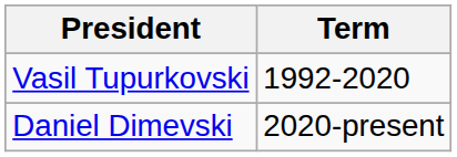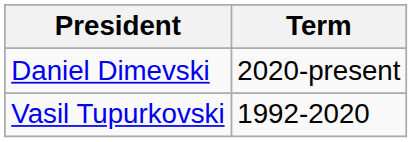rows swapped: Vasil Tupurkovski <-> Daniel Dimevski
